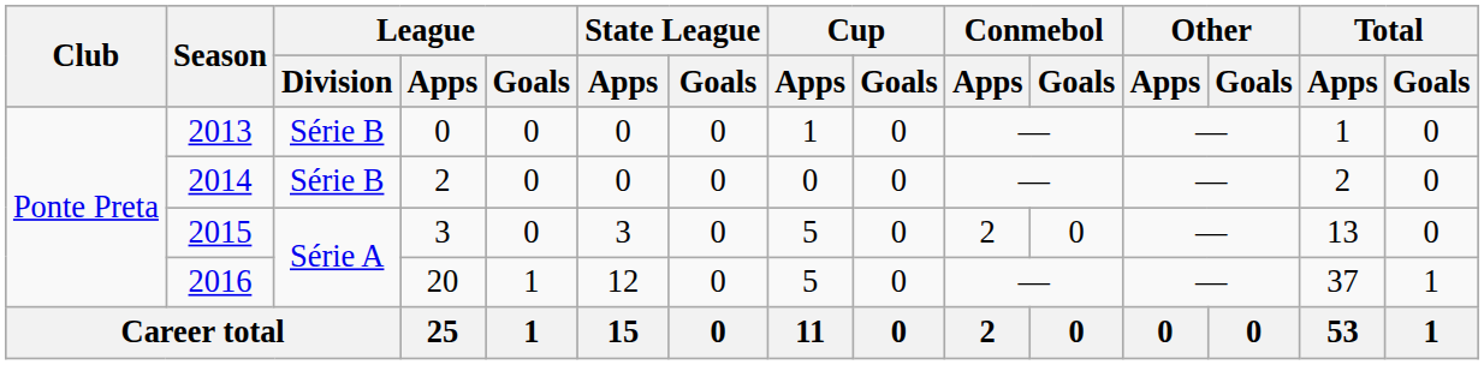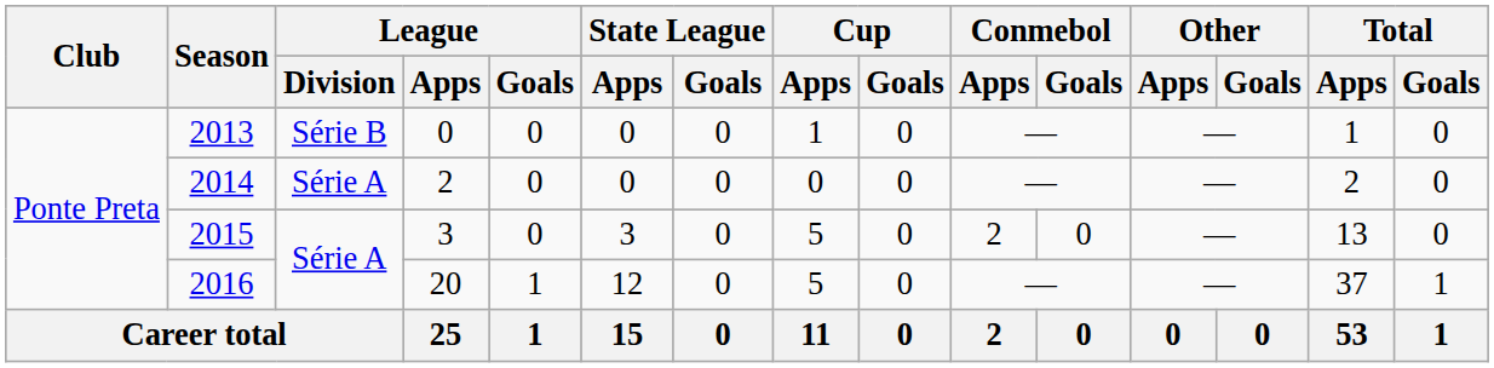2014 | League / Division: Série B -> Série A
